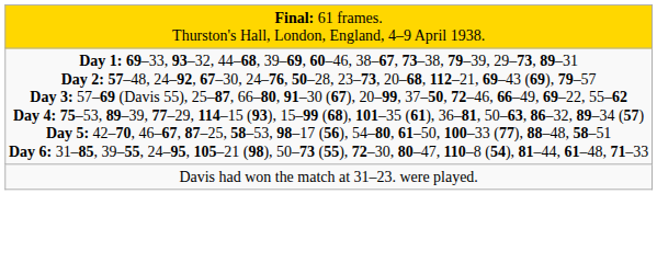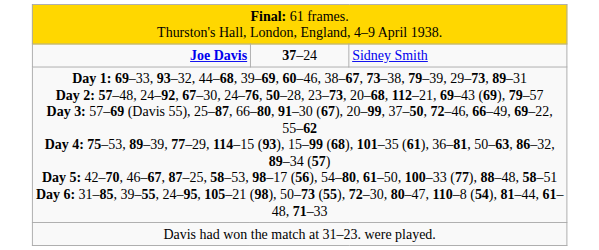+ row: Joe Davis | 37–24 | Sidney Smith
